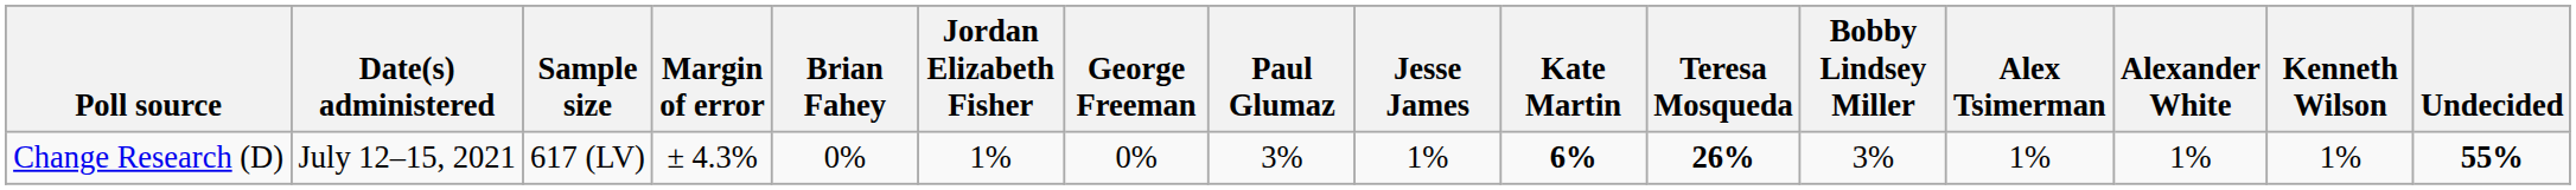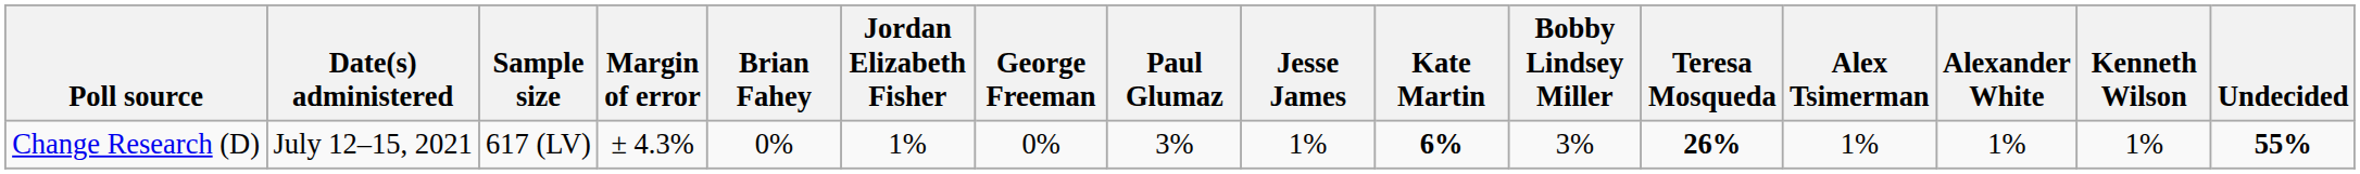columns swapped: Bobby Lindsey Miller <-> Teresa Mosqueda
